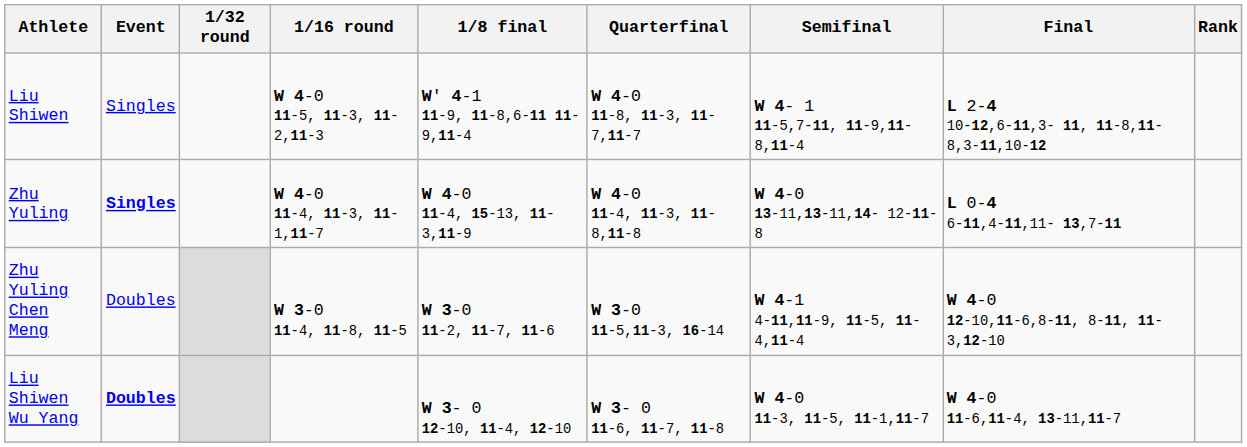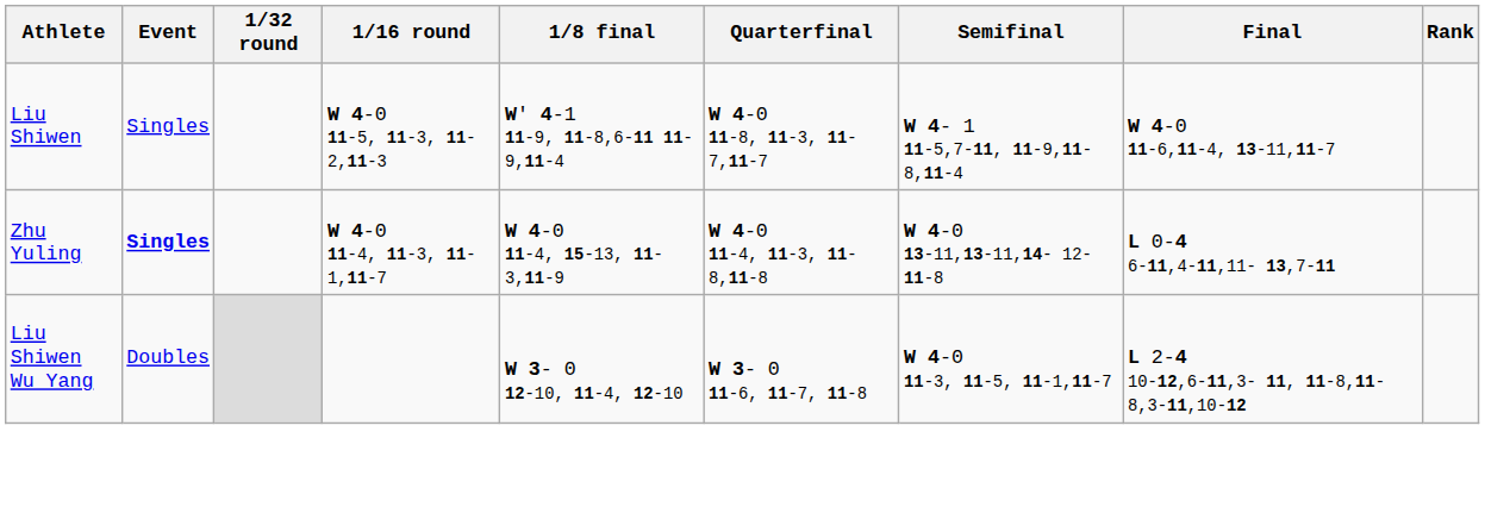Liu Shiwen | Final: L 2-4 10-12,6-11,3- 11, 11-8,11-8,3-11,10-12 -> W 4-0 11-6,11-4, 13-11,11-7
- row: Zhu Yuling Chen Meng | Doubles | W 3-0 11-4, 11-8, 11-5 | W 3-0 11-2, 11-7, 11-6 | W 3-0 11-5,11-3, 16-14 | W 4-1 4-11,11-9, 11-5, 11-4,11-4 | W 4-0 12-10,11-6,8-11, 8-11, 11-3,12-10
Liu Shiwen Wu Yang | Event: bold -> normal
Liu Shiwen Wu Yang | Final: W 4-0 11-6,11-4, 13-11,11-7 -> L 2-4 10-12,6-11,3- 11, 11-8,11-8,3-11,10-12
